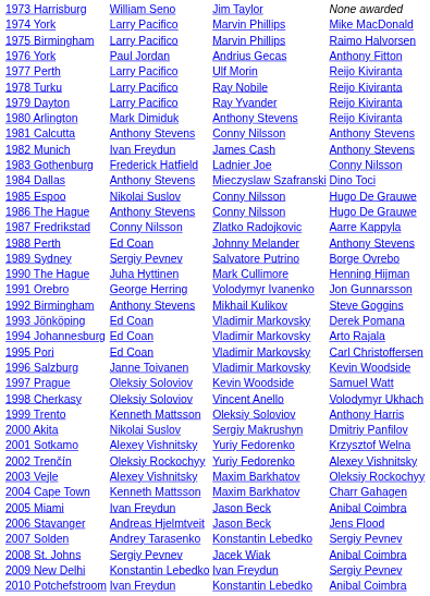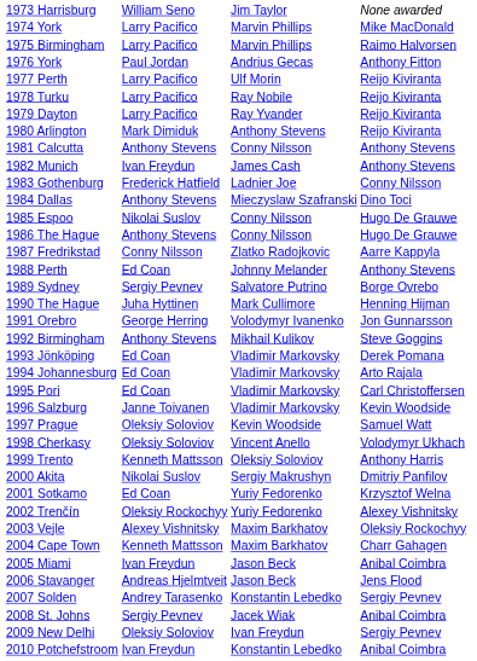2001 Sotkamo | column 2: Alexey Vishnitsky -> Ed Coan
2009 New Delhi | column 2: Konstantin Lebedko -> Oleksiy Soloviov
